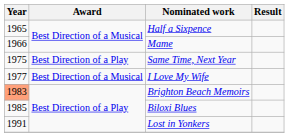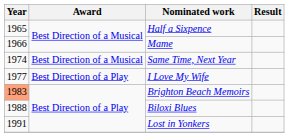Same Time, Next Year | Year: 1975 -> 1974
Same Time, Next Year | Award: Best Direction of a Play -> Best Direction of a Musical
I Love My Wife | Award: Best Direction of a Musical -> Best Direction of a Play
Biloxi Blues | Year: 1985 -> 1988
